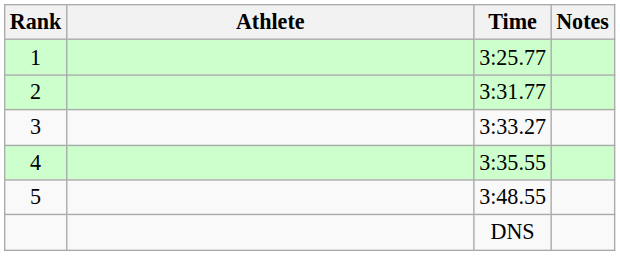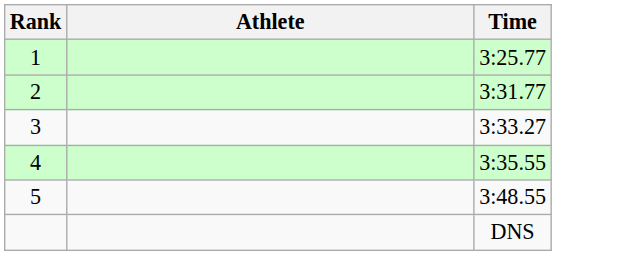- column: Notes
